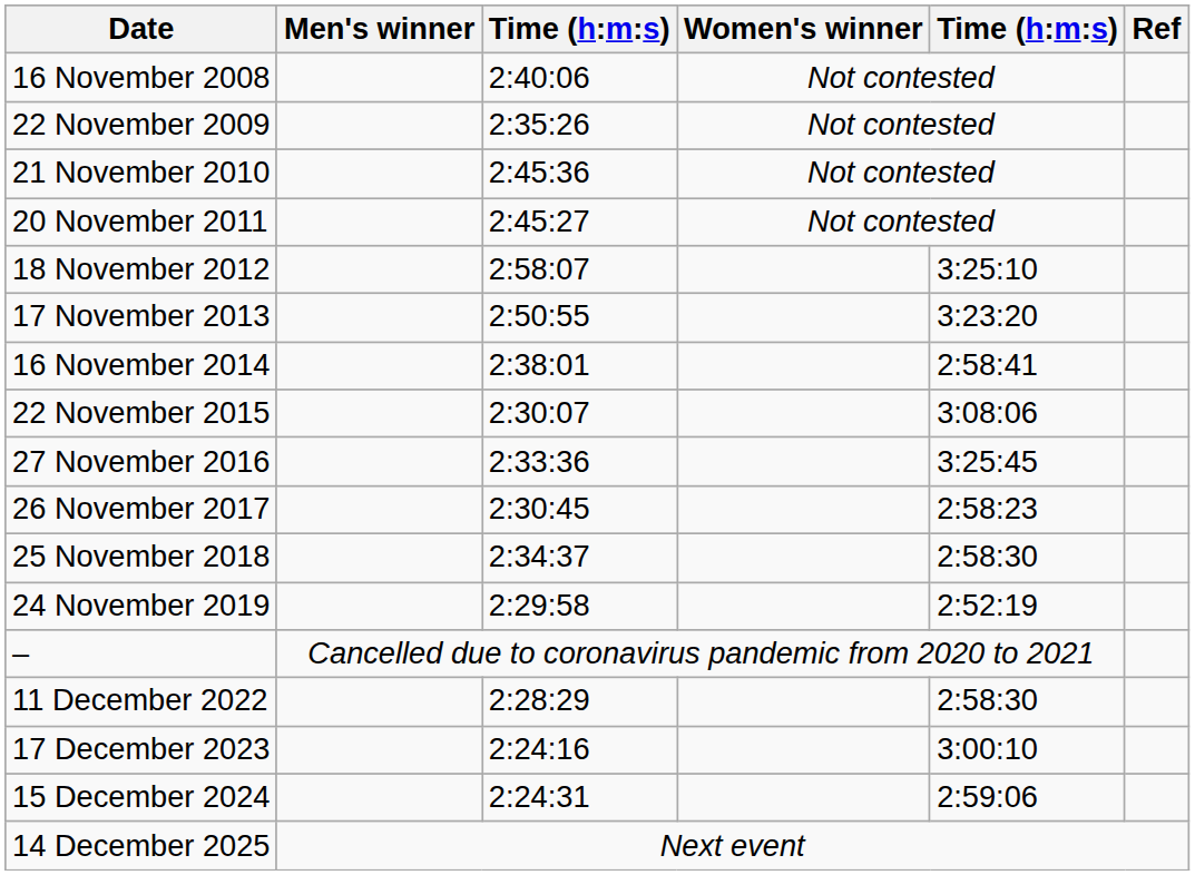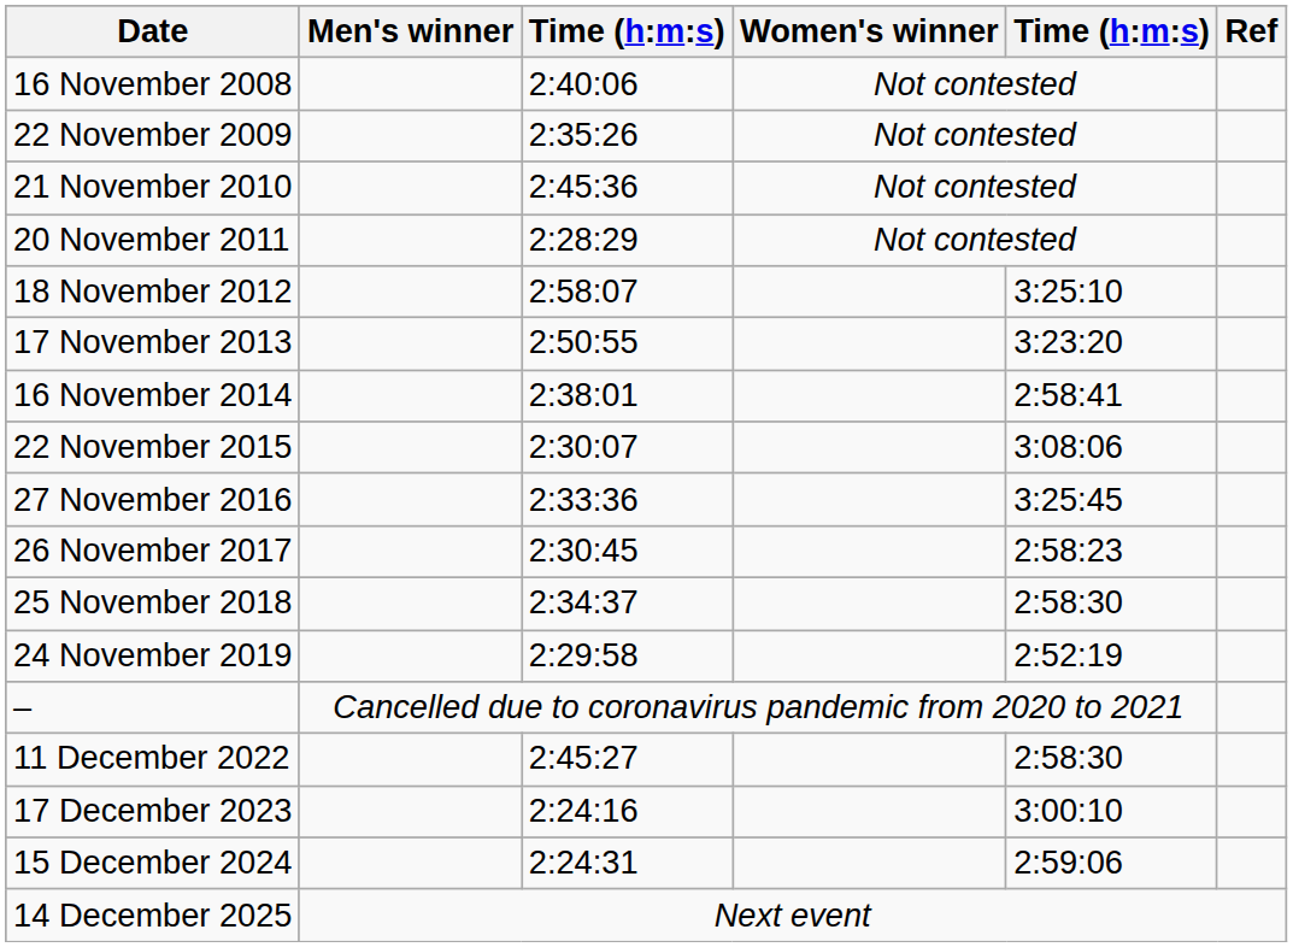20 November 2011 | column 3: 2:45:27 -> 2:28:29
11 December 2022 | column 3: 2:28:29 -> 2:45:27
